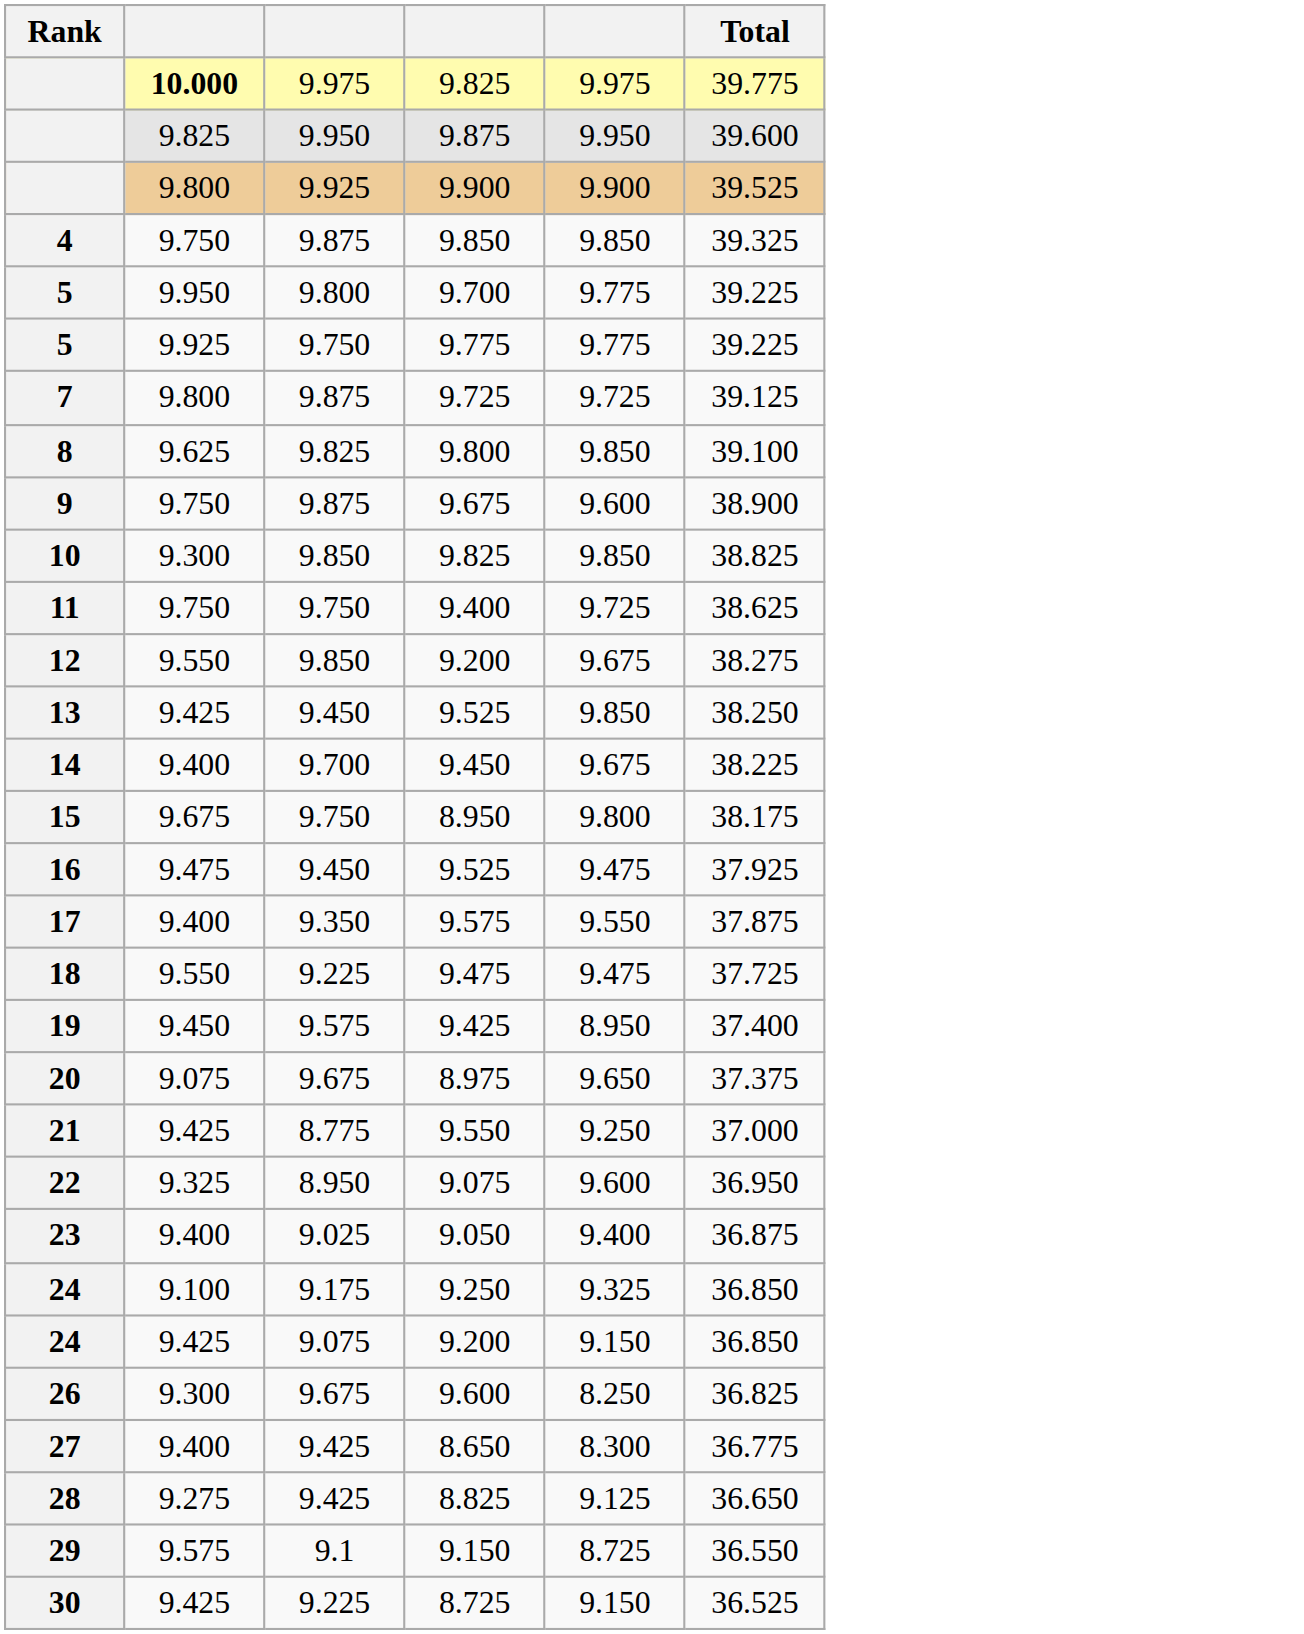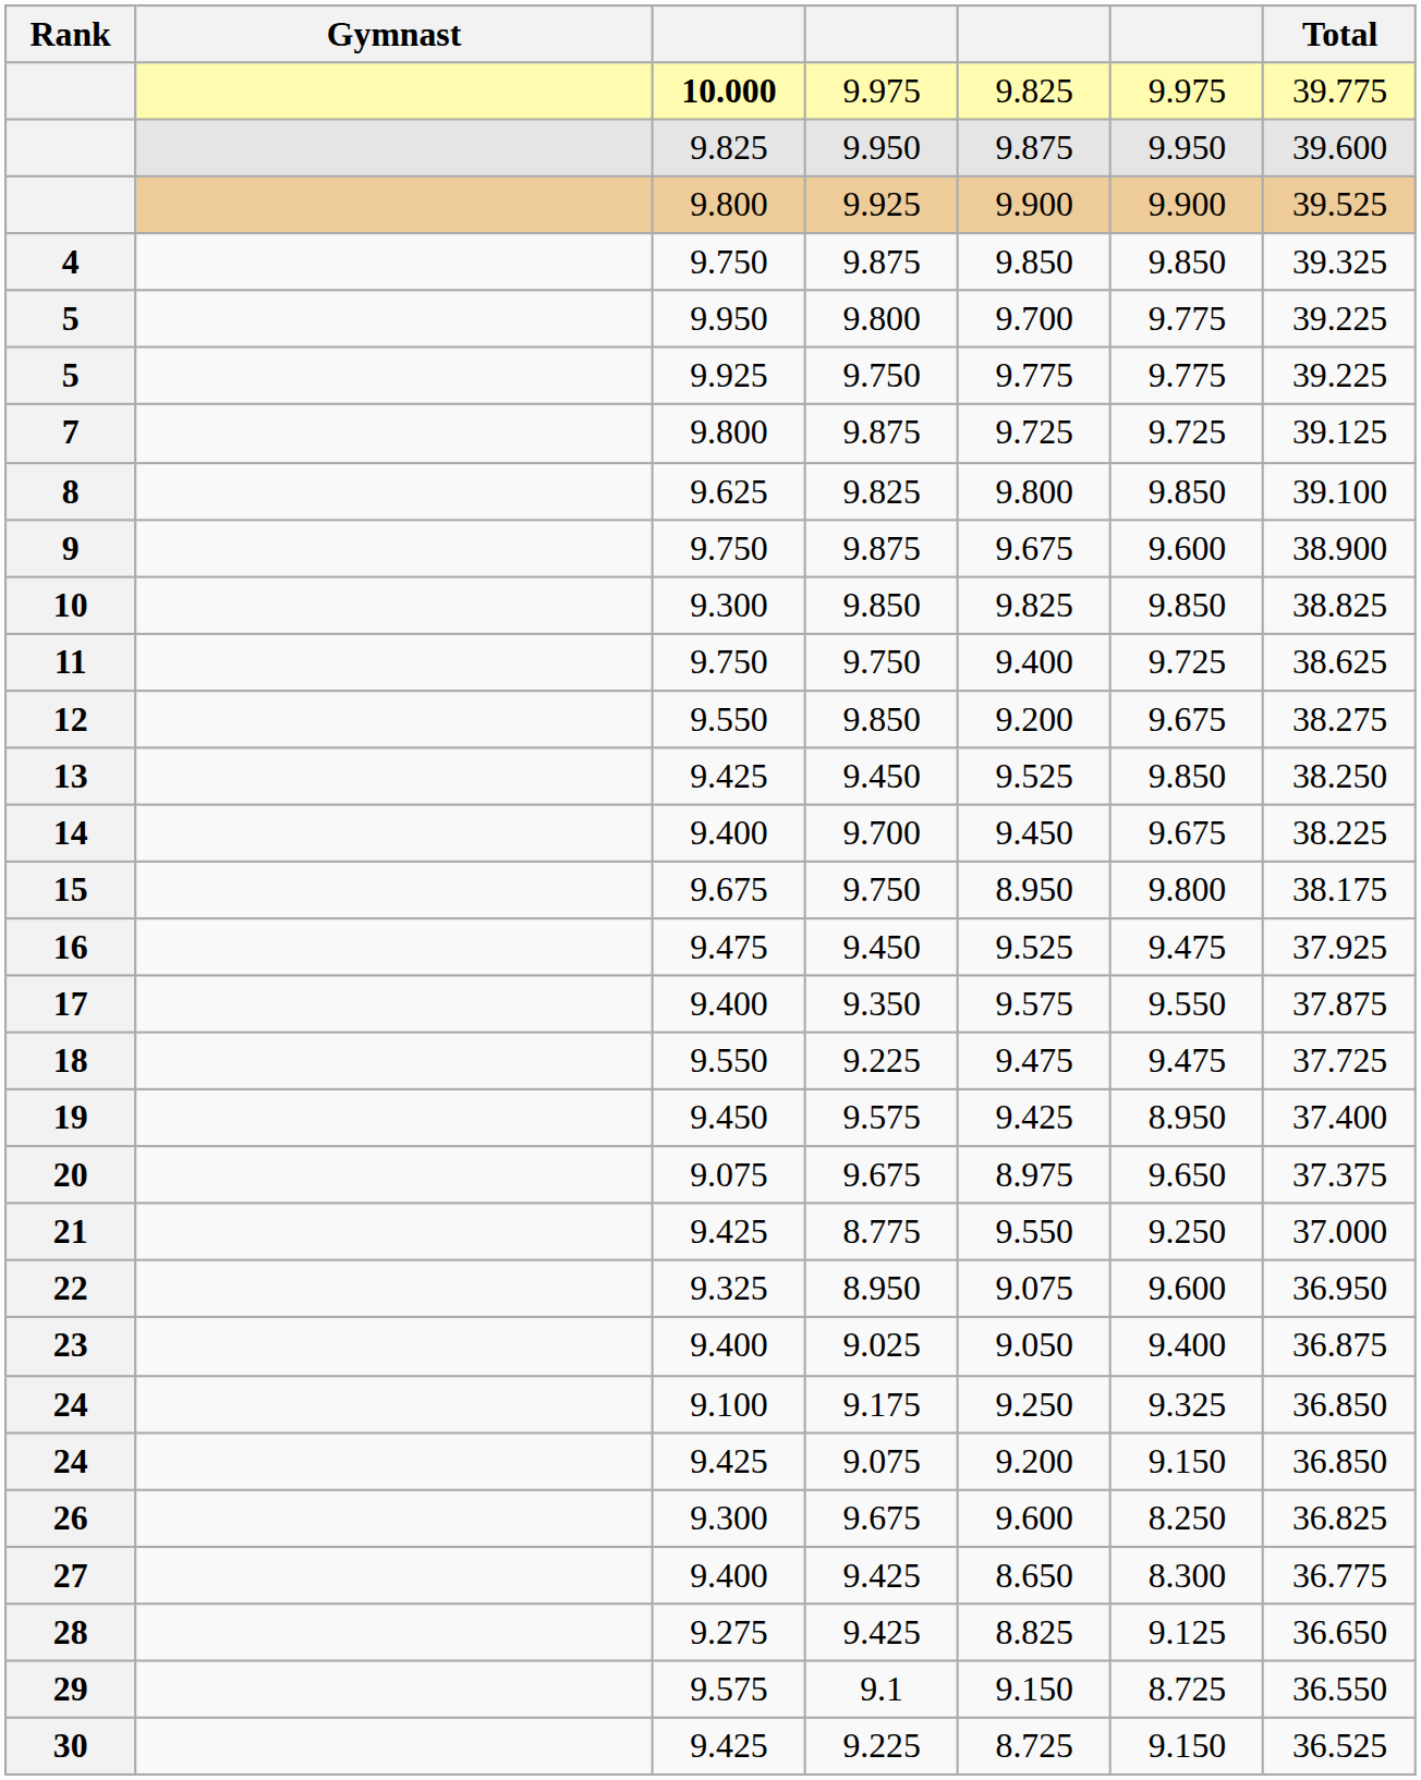+ column: Gymnast
